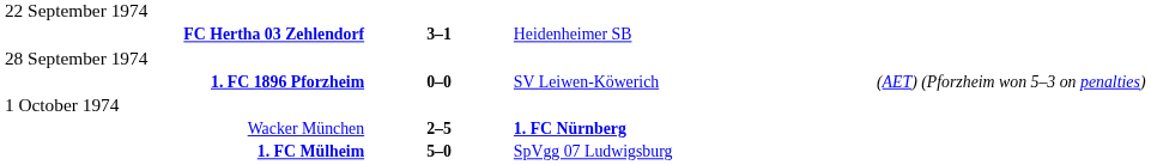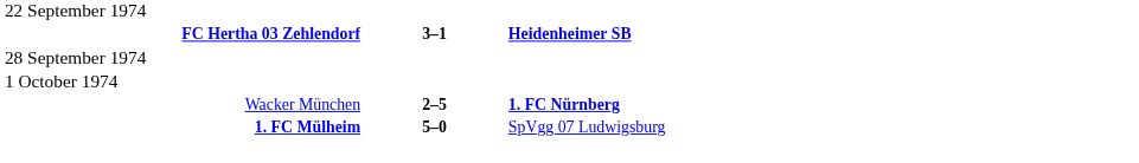FC Hertha 03 Zehlendorf | column 3: normal -> bold
- row: 1. FC 1896 Pforzheim | 0–0 | SV Leiwen-Köwerich | (AET) (Pforzheim won 5–3 on penalties)
